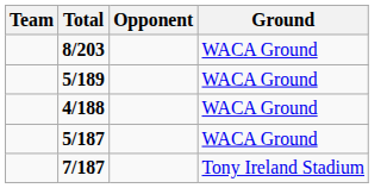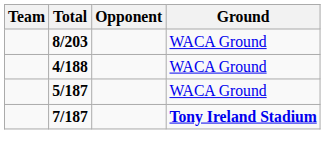- row: 5/189 | WACA Ground
7/187 | Ground: normal -> bold
